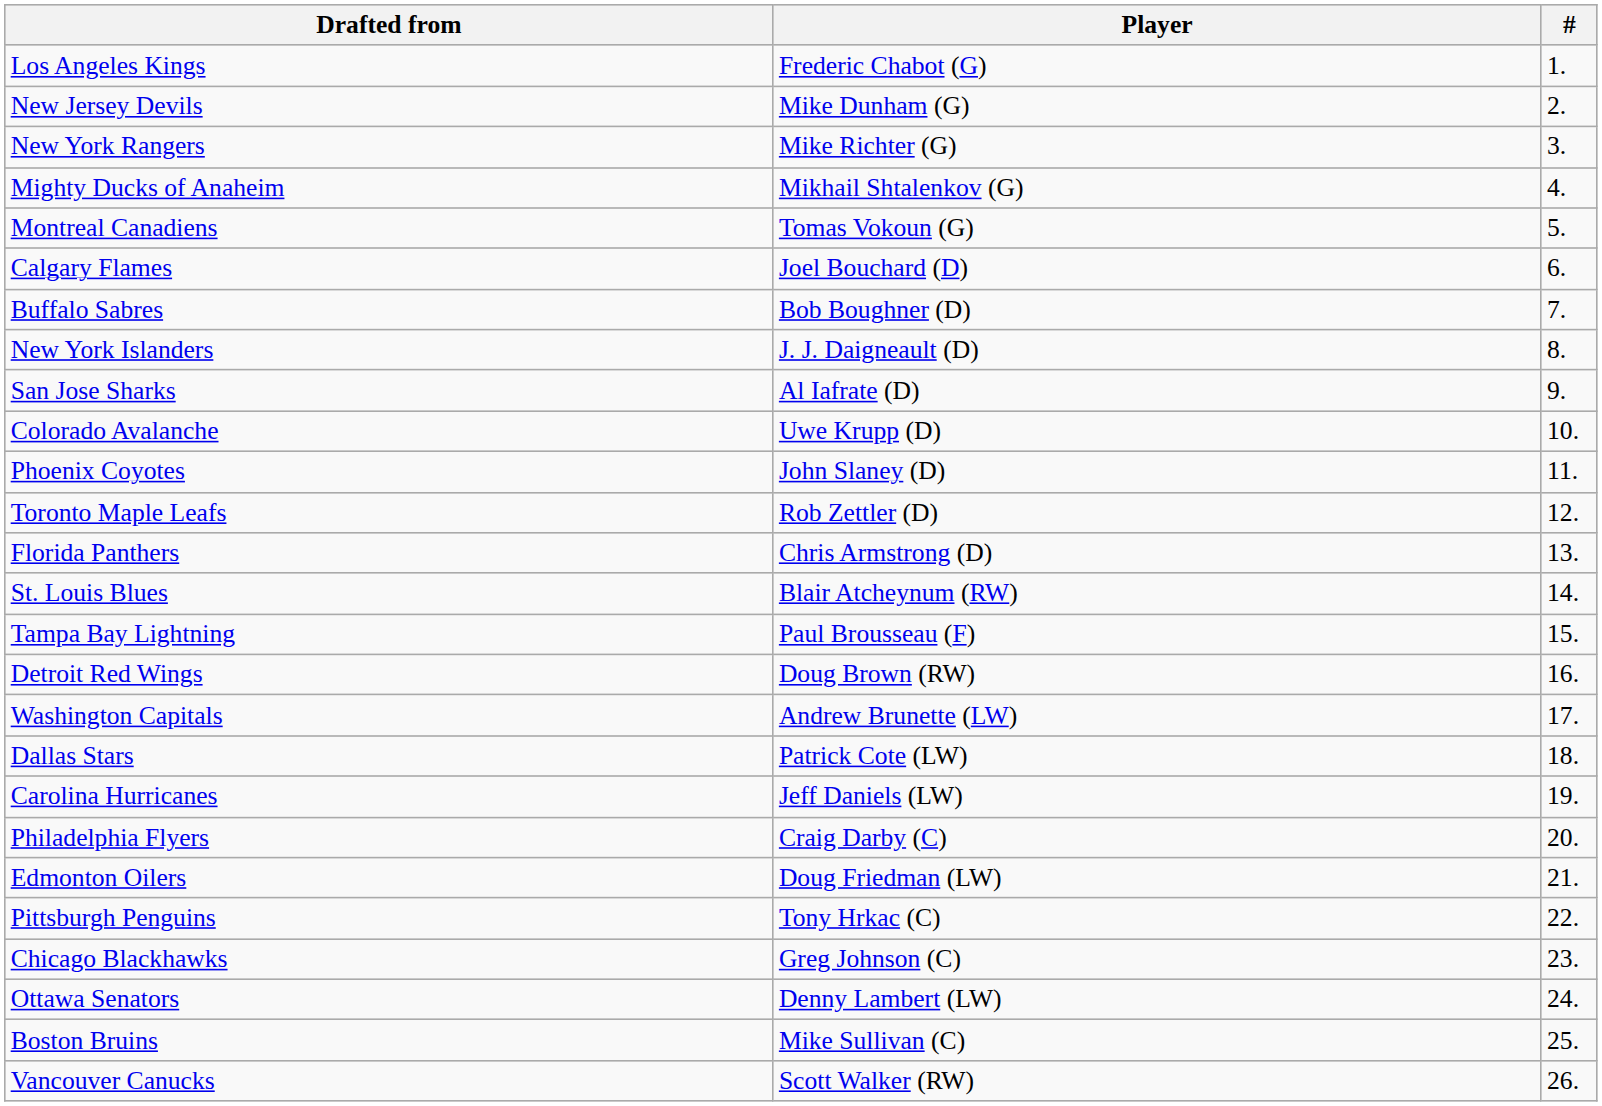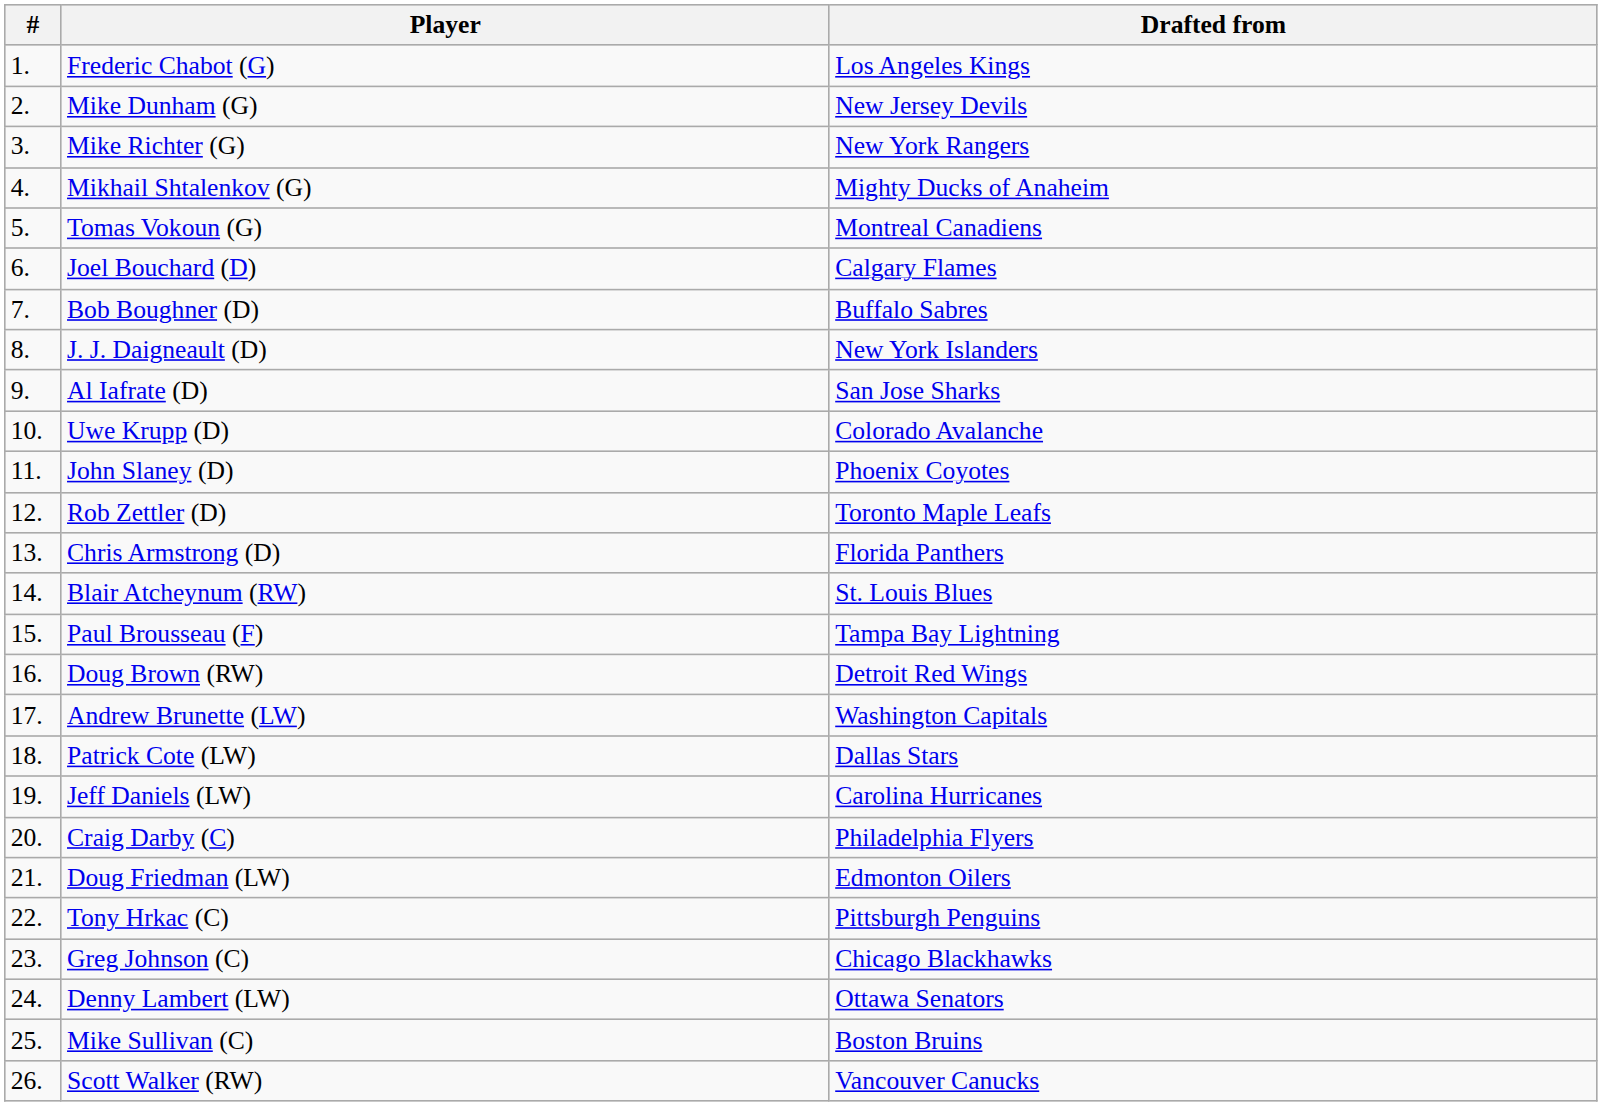columns swapped: # <-> Drafted from
